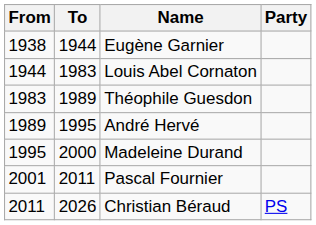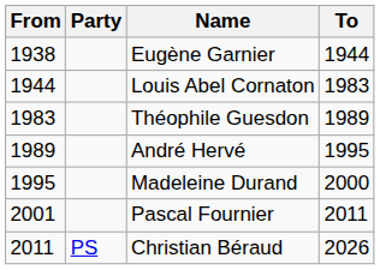columns swapped: To <-> Party
